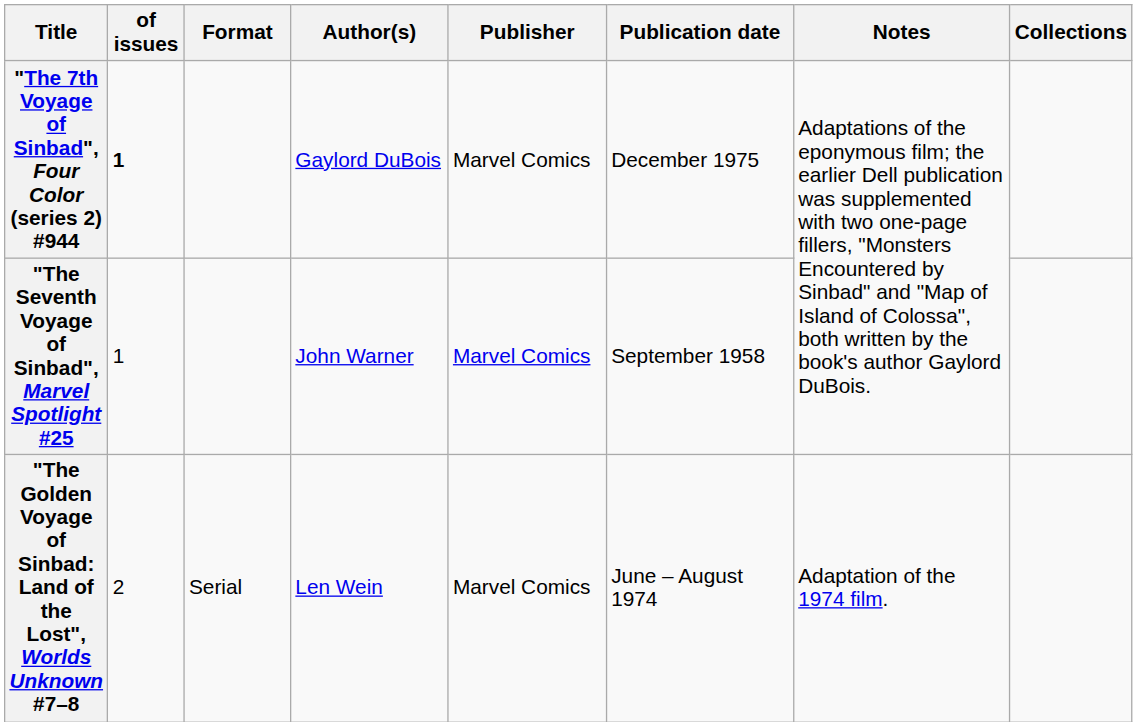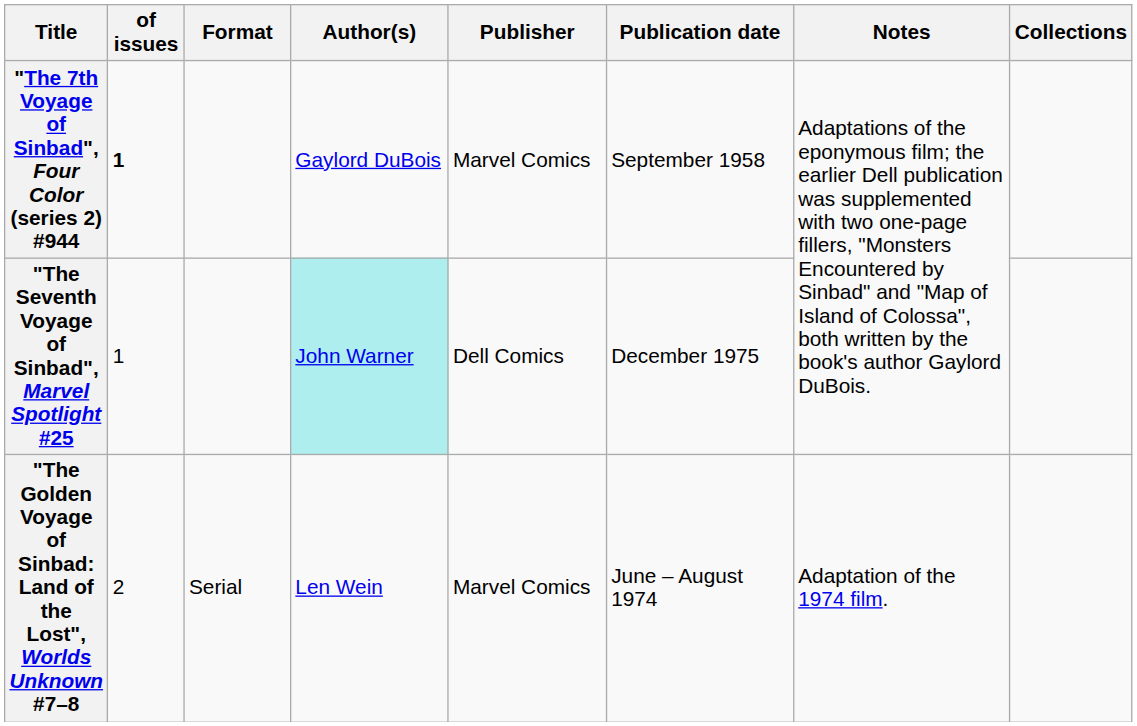"The 7th Voyage of Sinbad", Four Color (series 2) #944 | Publication date: December 1975 -> September 1958
"The Seventh Voyage of Sinbad", Marvel Spotlight #25 | Author(s): no background -> paleturquoise background
"The Seventh Voyage of Sinbad", Marvel Spotlight #25 | Publisher: Marvel Comics -> Dell Comics
"The Seventh Voyage of Sinbad", Marvel Spotlight #25 | Publication date: September 1958 -> December 1975
